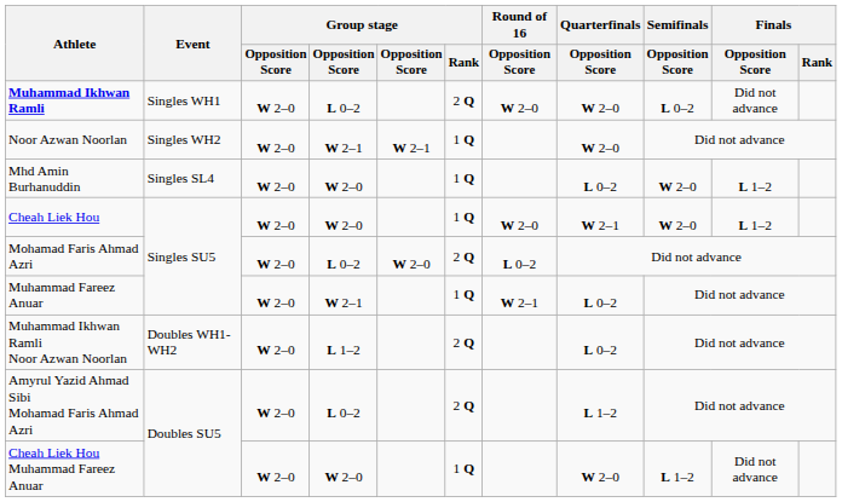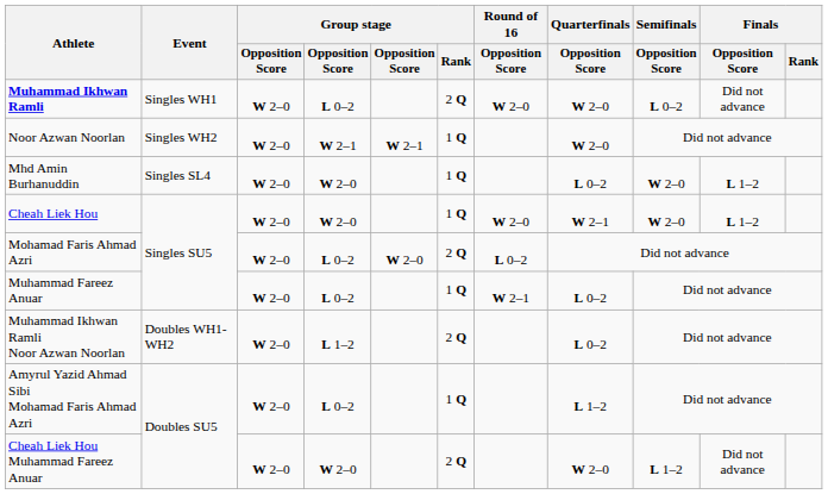Muhammad Fareez Anuar | column 4: W 2–1 -> L 0–2
Amyrul Yazid Ahmad Sibi Mohamad Faris Ahmad Azri | Group stage / Rank: 2 Q -> 1 Q
Cheah Liek Hou Muhammad Fareez Anuar | Group stage / Rank: 1 Q -> 2 Q
